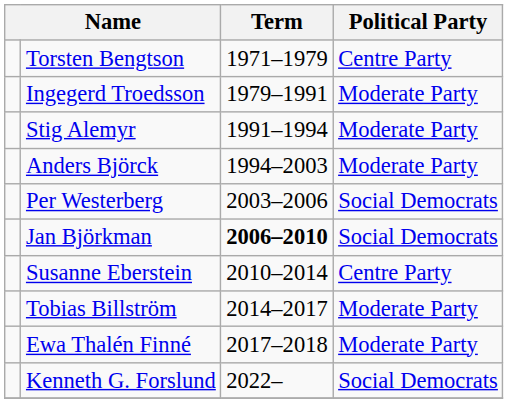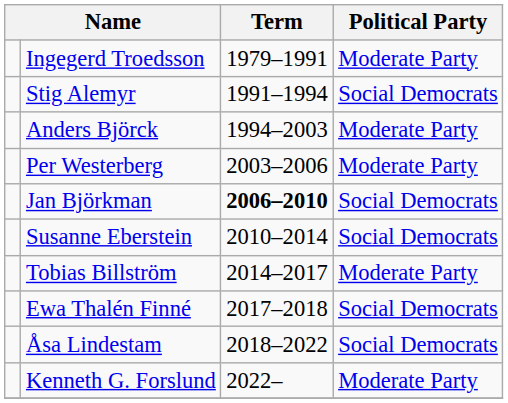- row: Torsten Bengtson | 1971–1979 | Centre Party
Stig Alemyr | Political Party: Moderate Party -> Social Democrats
Per Westerberg | Political Party: Social Democrats -> Moderate Party
Susanne Eberstein | Political Party: Centre Party -> Social Democrats
Ewa Thalén Finné | Political Party: Moderate Party -> Social Democrats
+ row: Åsa Lindestam | 2018–2022 | Social Democrats
Kenneth G. Forslund | Political Party: Social Democrats -> Moderate Party
